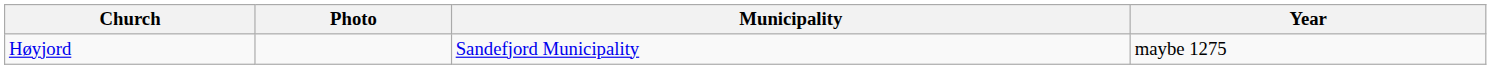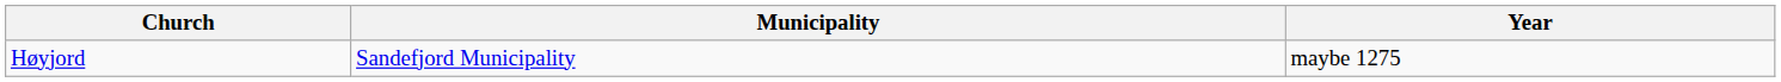- column: Photo
